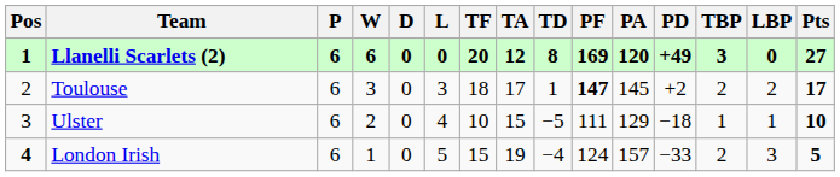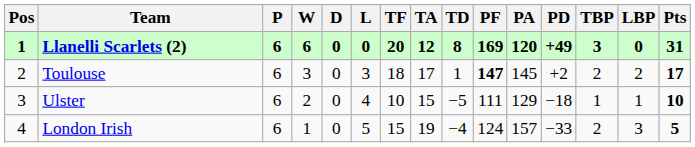Llanelli Scarlets (2) | Pts: 27 -> 31
London Irish | Pos: bold -> normal
